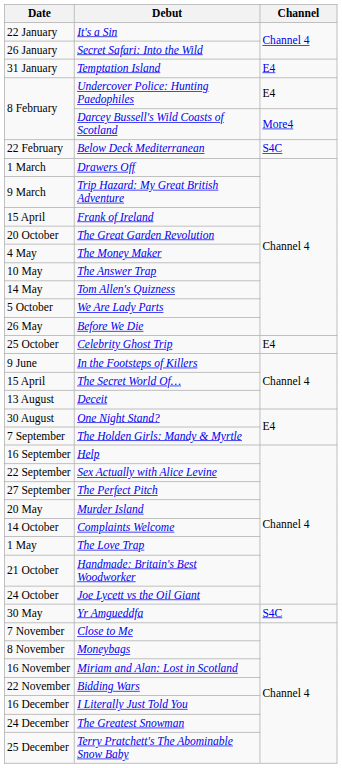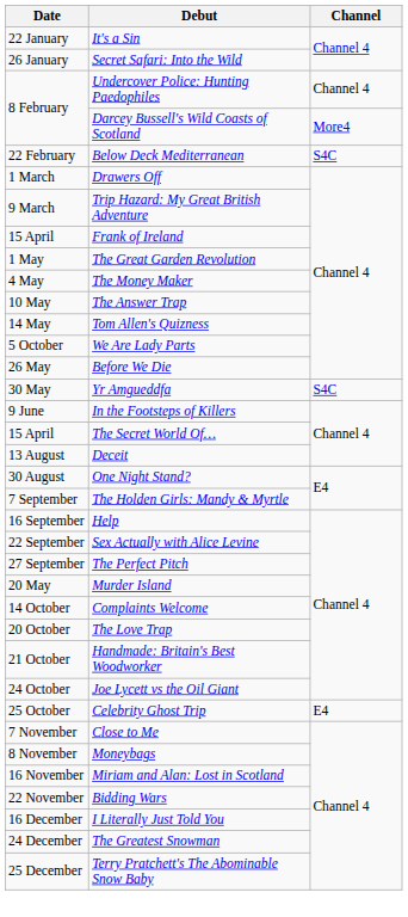- row: 31 January | Temptation Island | E4
Undercover Police: Hunting Paedophiles | Channel: E4 -> Channel 4
The Great Garden Revolution | Date: 20 October -> 1 May
rows swapped: Yr Amgueddfa <-> Celebrity Ghost Trip
The Love Trap | Date: 1 May -> 20 October
